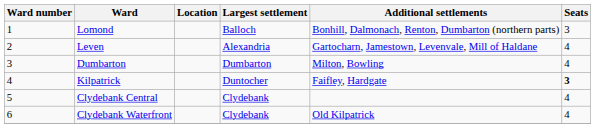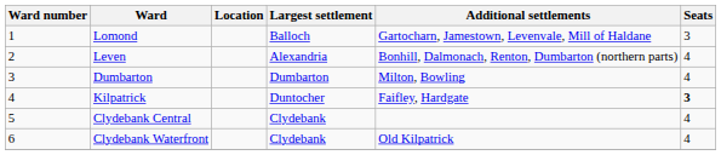Lomond | Additional settlements: Bonhill, Dalmonach, Renton, Dumbarton (northern parts) -> Gartocharn, Jamestown, Levenvale, Mill of Haldane
Leven | Additional settlements: Gartocharn, Jamestown, Levenvale, Mill of Haldane -> Bonhill, Dalmonach, Renton, Dumbarton (northern parts)
